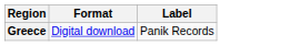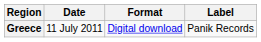+ column: Date | 11 July 2011
